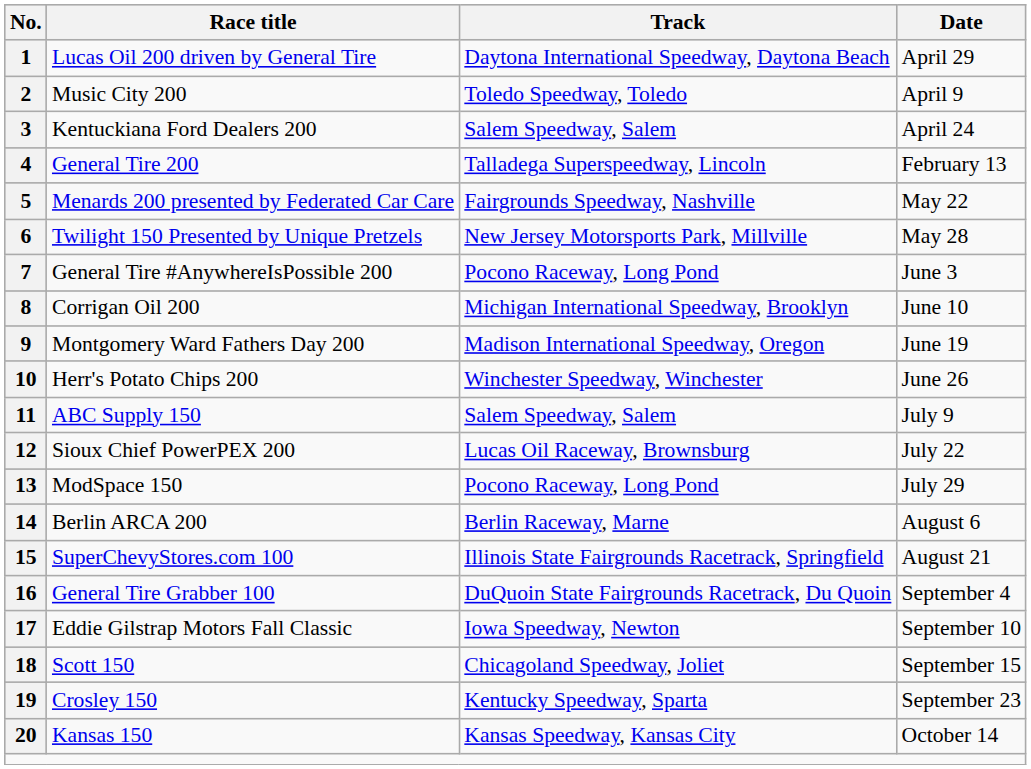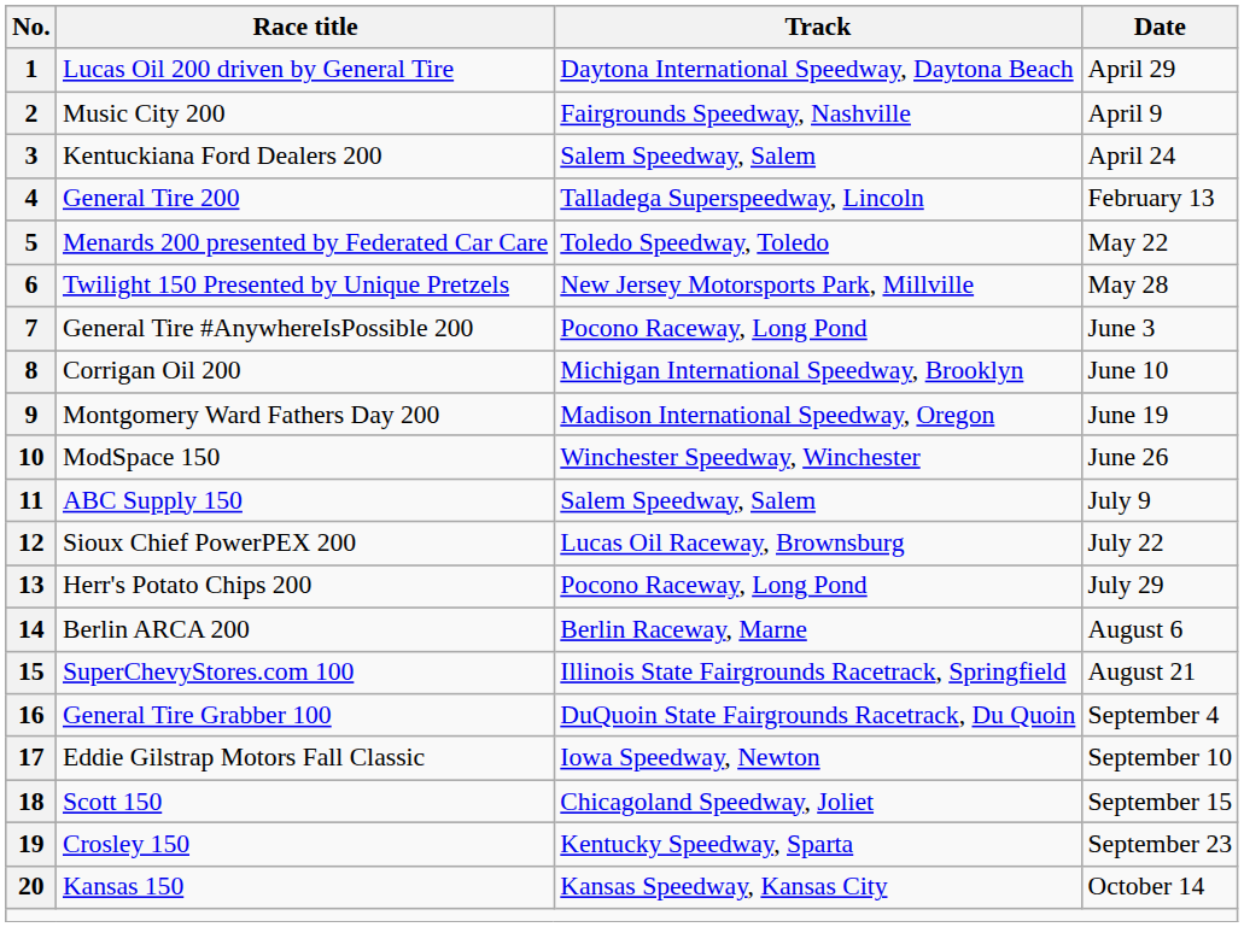2 | Track: Toledo Speedway, Toledo -> Fairgrounds Speedway, Nashville
5 | Track: Fairgrounds Speedway, Nashville -> Toledo Speedway, Toledo
10 | Race title: Herr's Potato Chips 200 -> ModSpace 150
13 | Race title: ModSpace 150 -> Herr's Potato Chips 200
